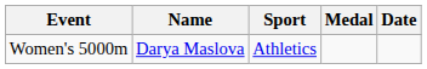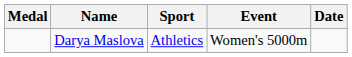columns swapped: Medal <-> Event
